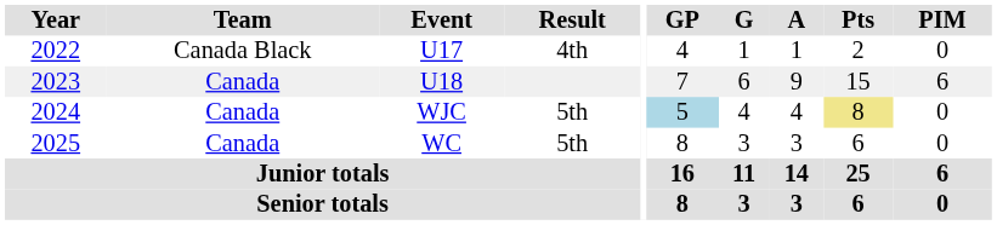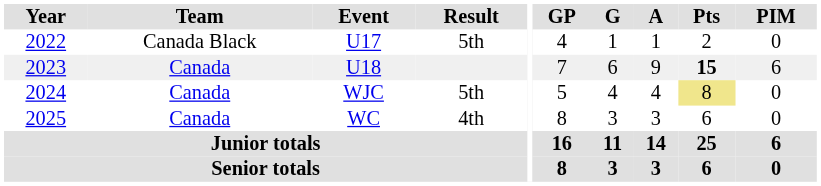U17 | Result: 4th -> 5th
U18 | Pts: normal -> bold
WJC | GP: lightblue background -> no background
WC | Result: 5th -> 4th
